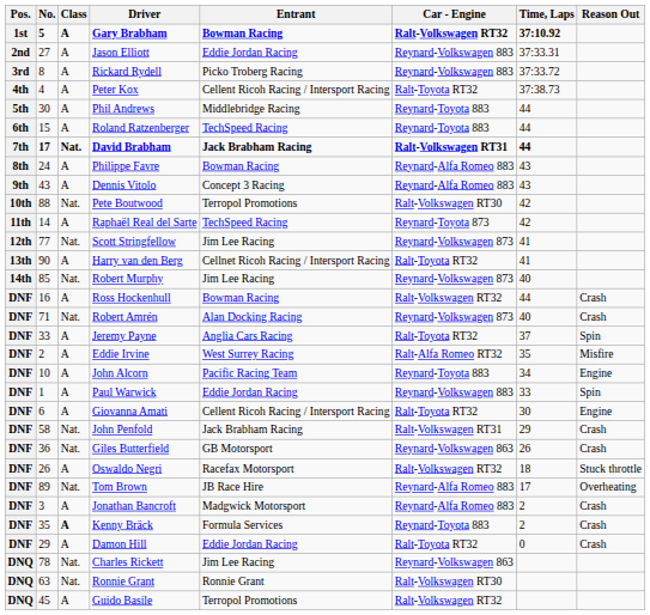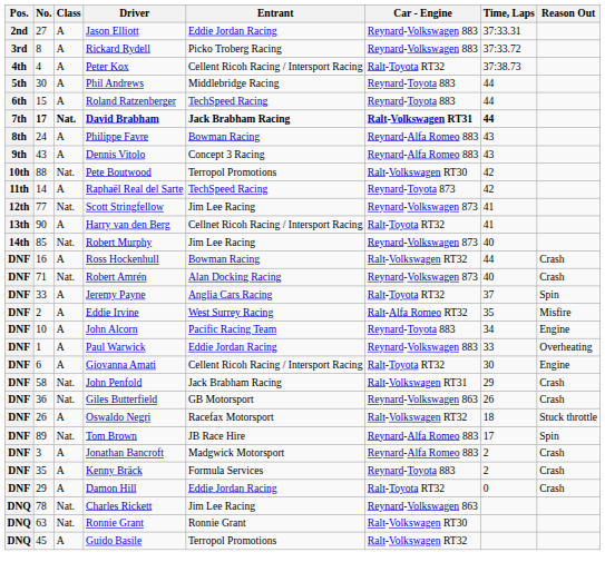- row: 1st | 5 | A | Gary Brabham | Bowman Racing | Ralt-Volkswagen RT32 | 37:10.92
Paul Warwick | Reason Out: Spin -> Overheating
Tom Brown | Reason Out: Overheating -> Spin
Kenny Bräck | Class: bold -> normal
